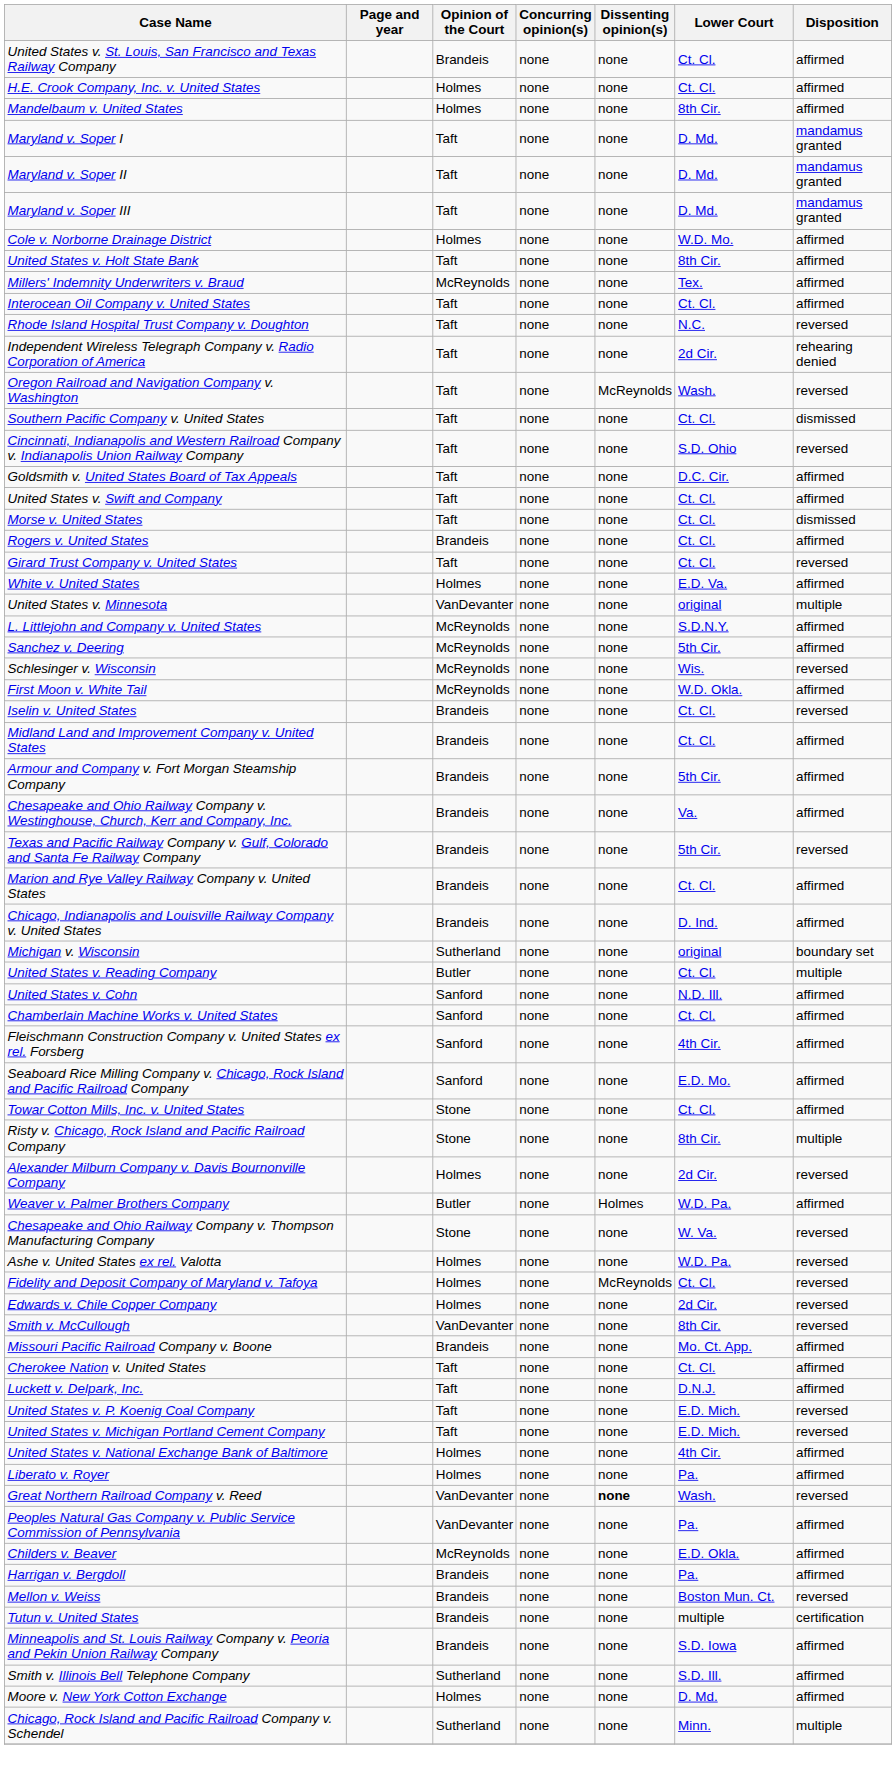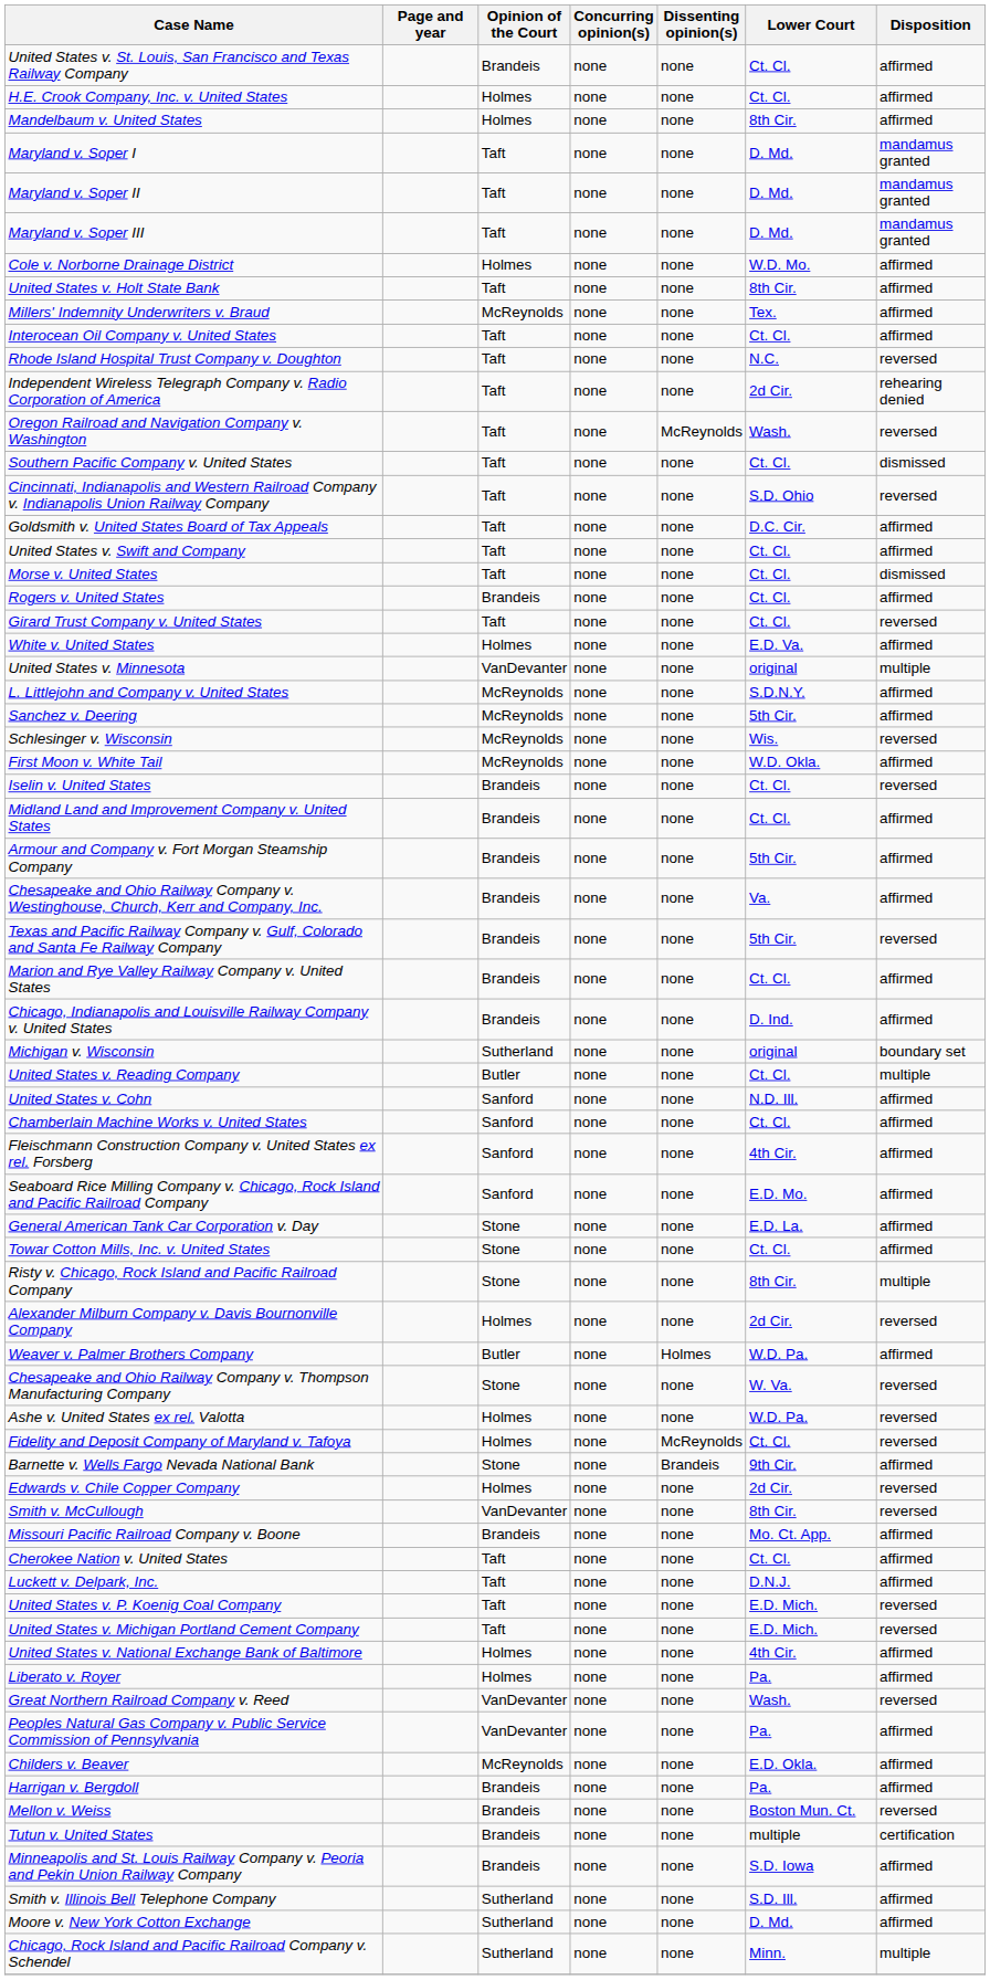+ row: General American Tank Car Corporation v. Day | Stone | none | none | E.D. La. | affirmed
+ row: Barnette v. Wells Fargo Nevada National Bank | Stone | none | Brandeis | 9th Cir. | affirmed
Great Northern Railroad Company v. Reed | Dissenting opinion(s): bold -> normal
Moore v. New York Cotton Exchange | Opinion of the Court: Holmes -> Sutherland
